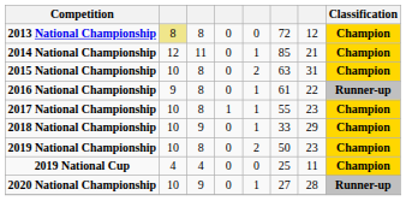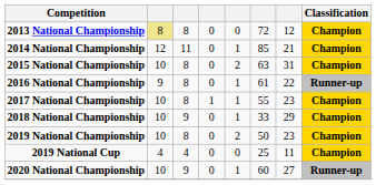2020 National Championship | column 6: 27 -> 60
2020 National Championship | column 7: 28 -> 27
